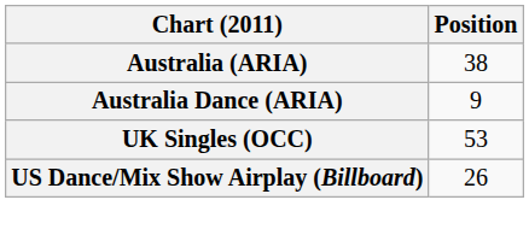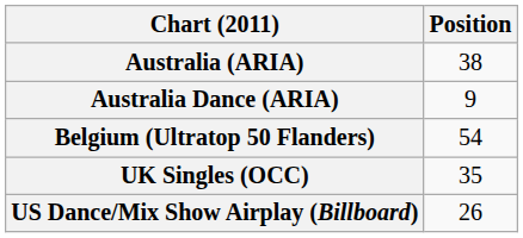+ row: Belgium (Ultratop 50 Flanders) | 54
UK Singles (OCC) | Position: 53 -> 35
